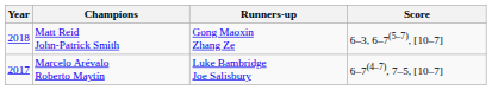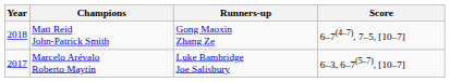Matt Reid John-Patrick Smith | Score: 6–3, 6–7(5–7), [10–7] -> 6–7(4–7), 7–5, [10–7]
Marcelo Arévalo Roberto Maytín | Score: 6–7(4–7), 7–5, [10–7] -> 6–3, 6–7(5–7), [10–7]
